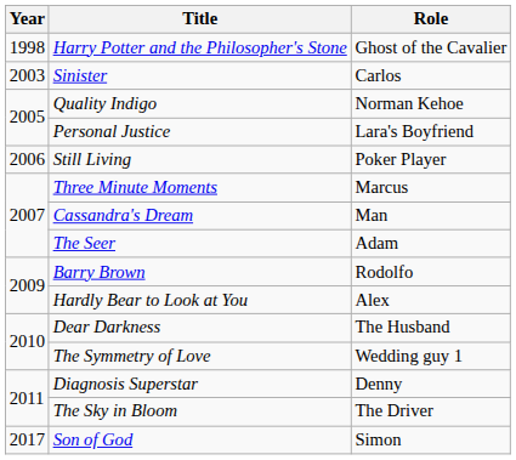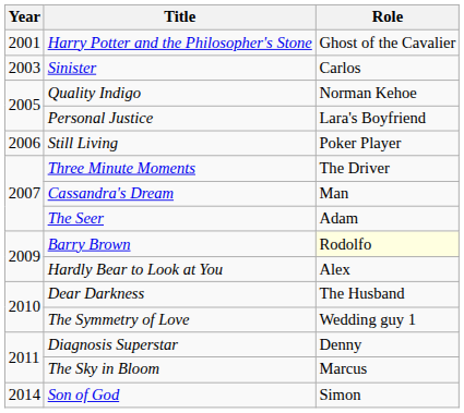Harry Potter and the Philosopher's Stone | Year: 1998 -> 2001
Three Minute Moments | Role: Marcus -> The Driver
Barry Brown | Role: no background -> lightyellow background
The Sky in Bloom | Role: The Driver -> Marcus
Son of God | Year: 2017 -> 2014
